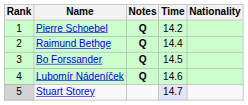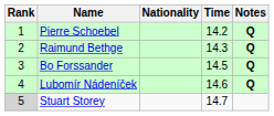columns swapped: Nationality <-> Notes
Raimund Bethge | Time: 14.4 -> 14.3
Stuart Storey | Time: lavender background -> no background
